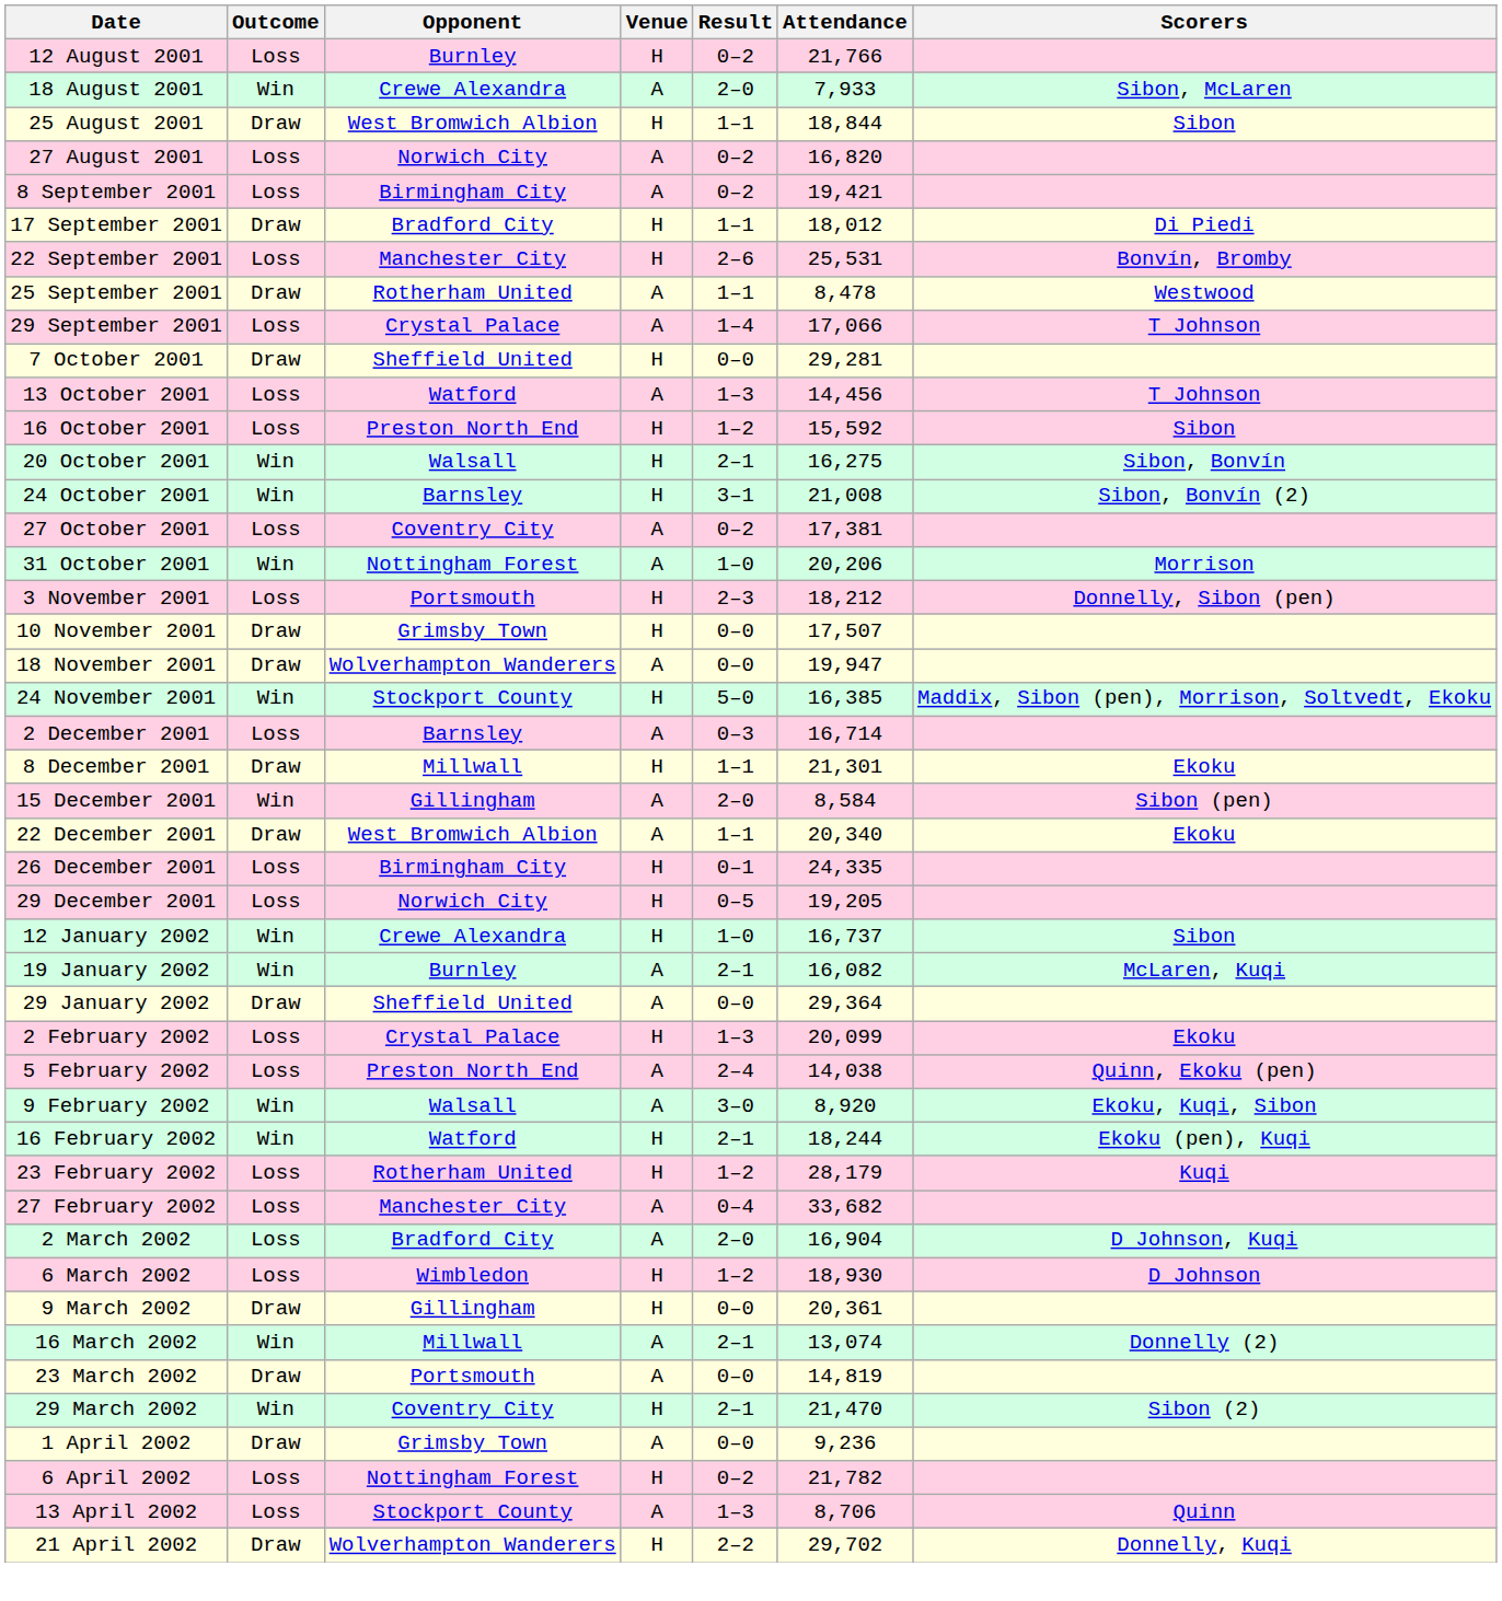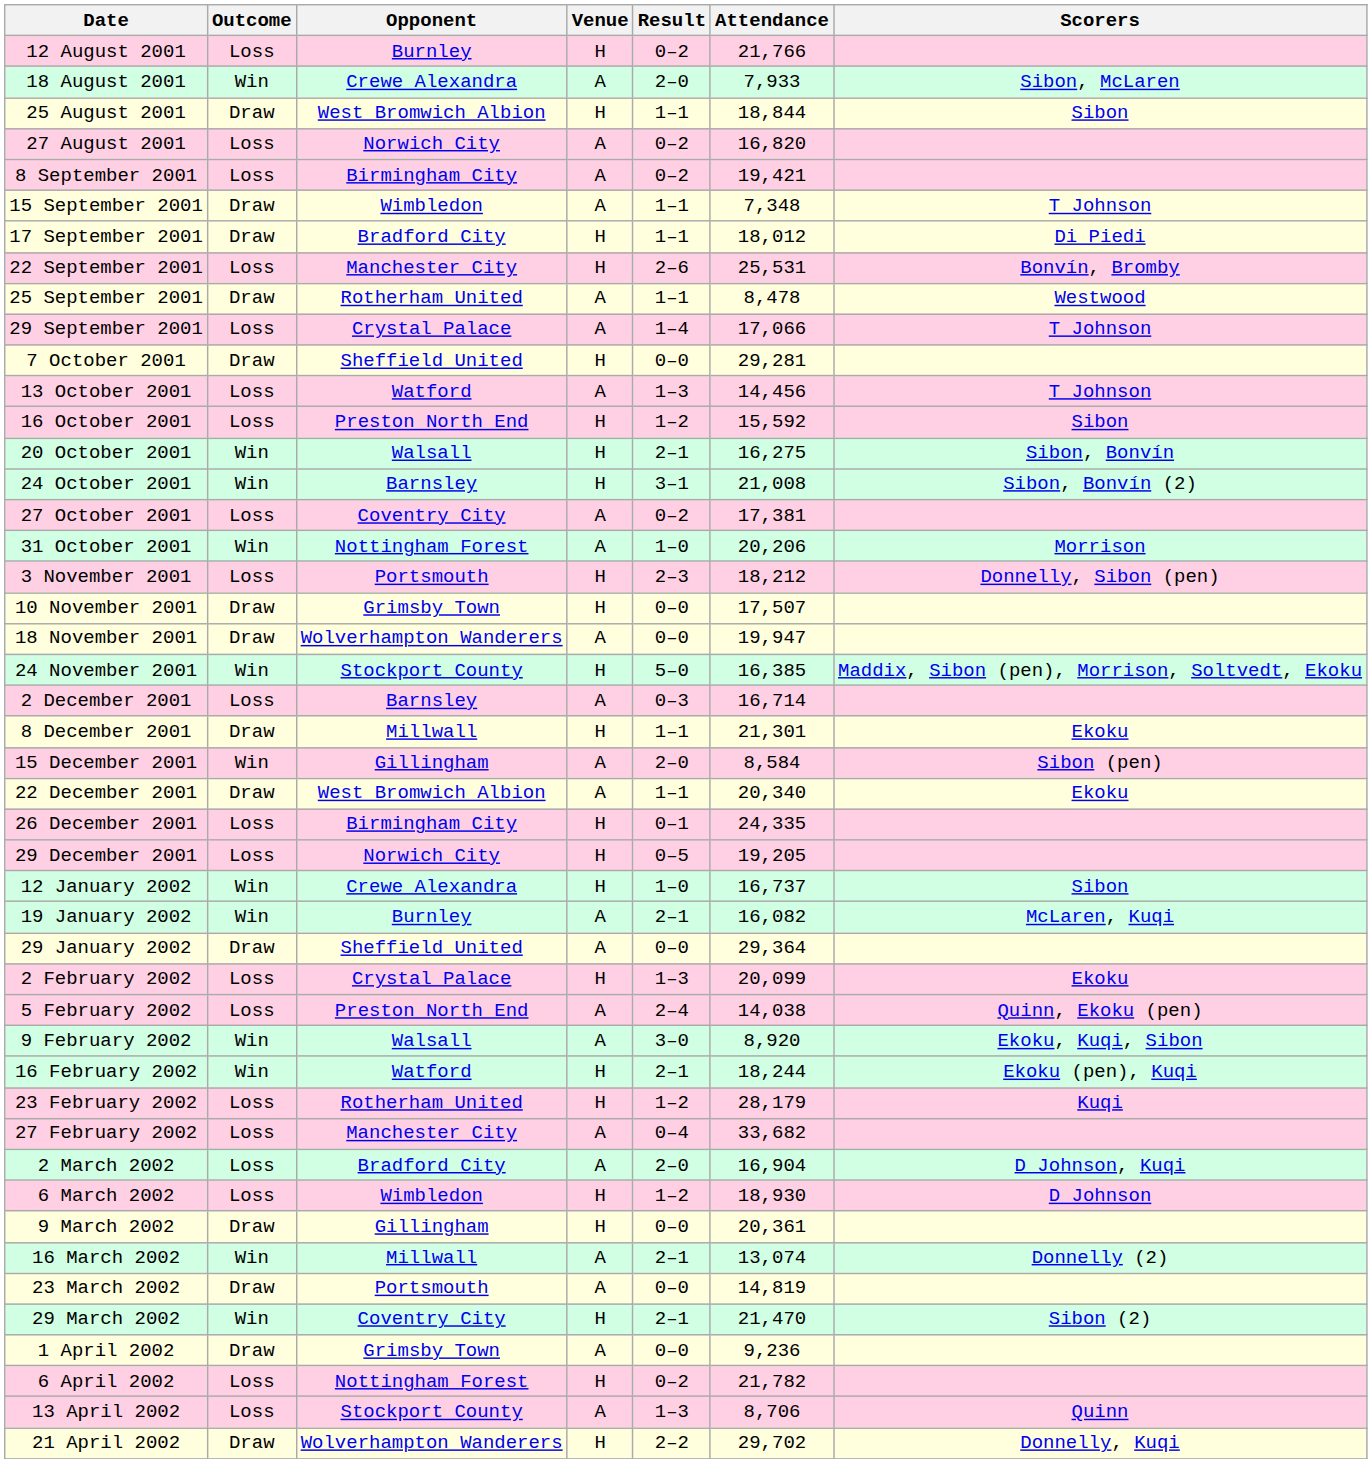+ row: 15 September 2001 | Draw | Wimbledon | A | 1–1 | 7,348 | T Johnson
